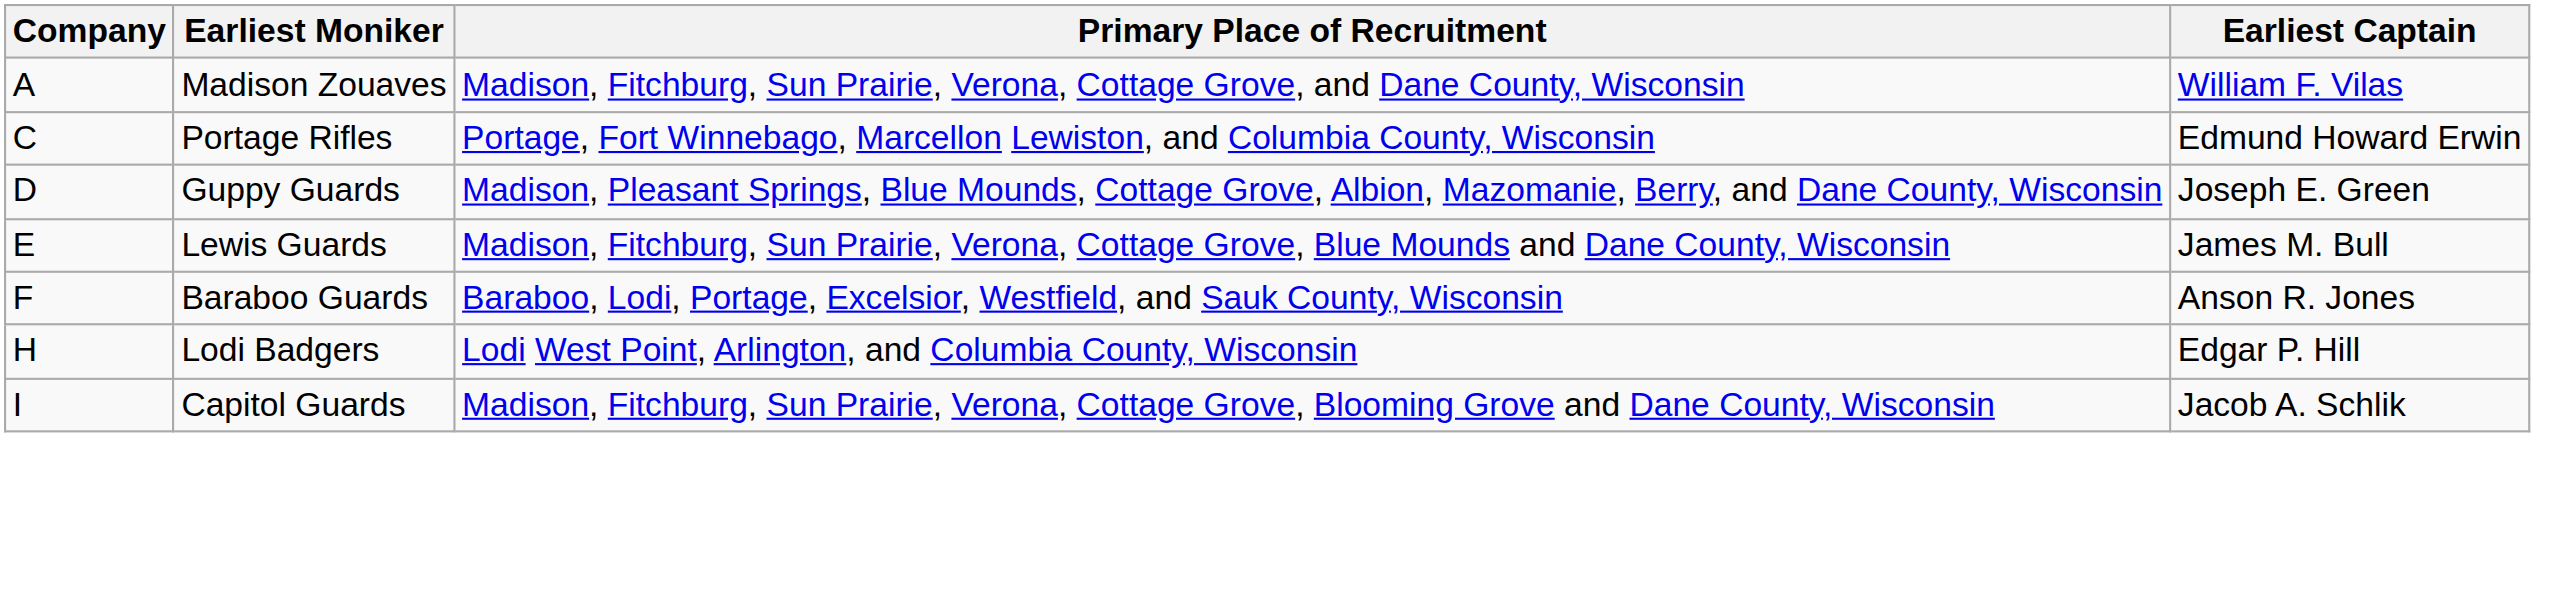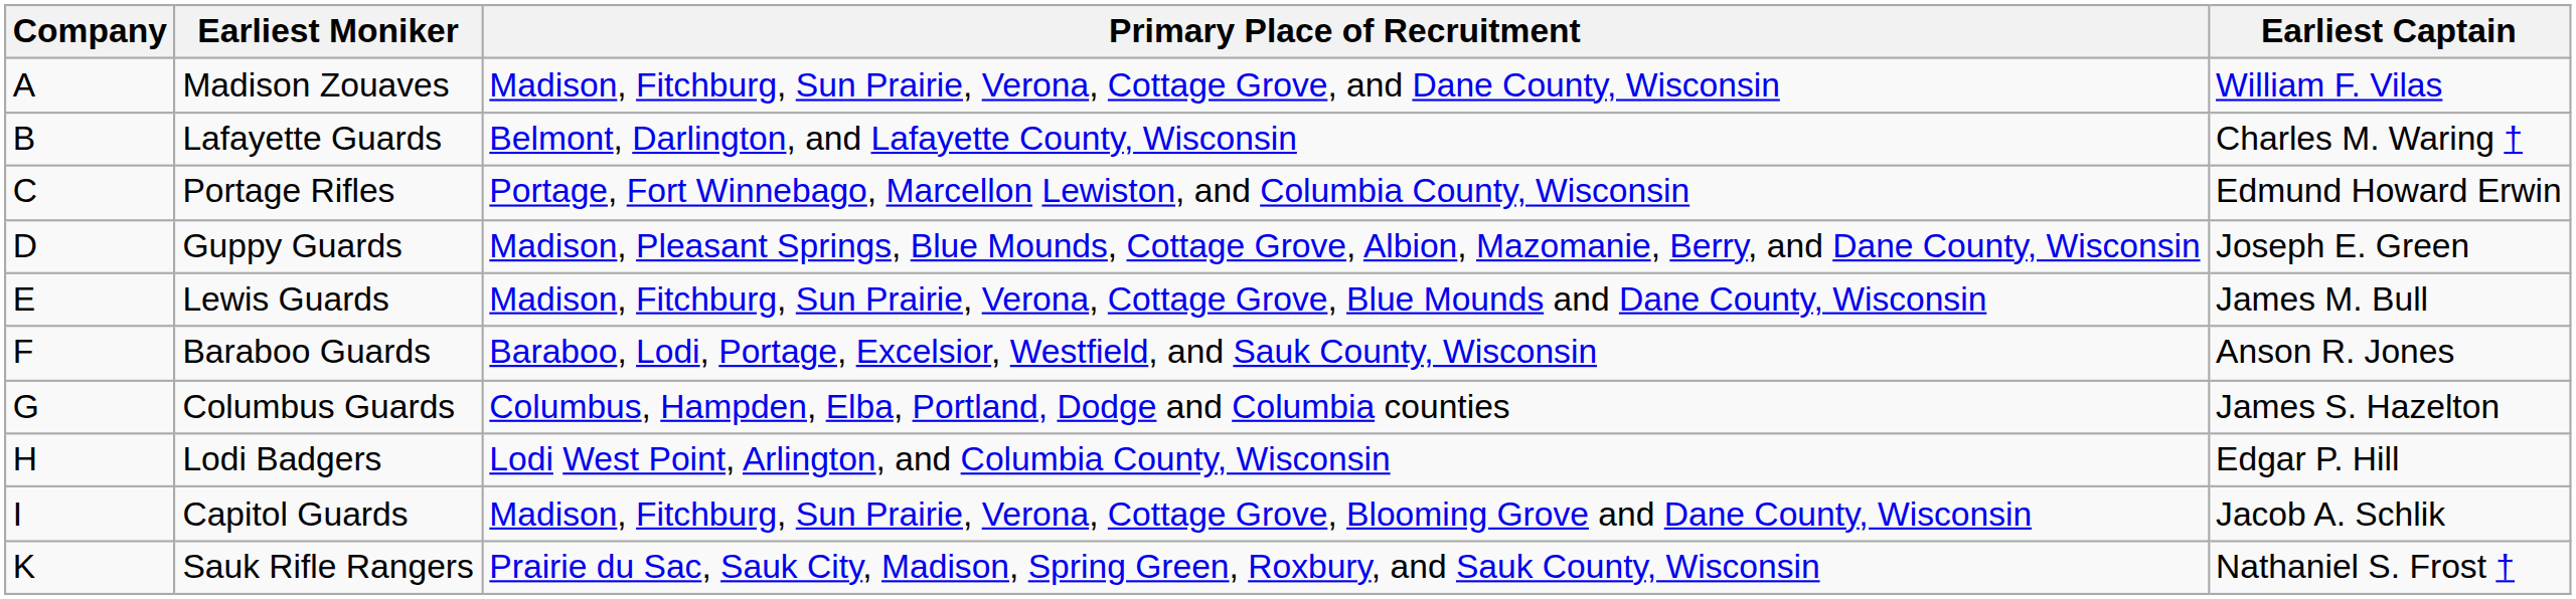+ row: B | Lafayette Guards | Belmont, Darlington, and Lafayette County, Wisconsin | Charles M. Waring †
+ row: G | Columbus Guards | Columbus, Hampden, Elba, Portland, Dodge and Columbia counties | James S. Hazelton
+ row: K | Sauk Rifle Rangers | Prairie du Sac, Sauk City, Madison, Spring Green, Roxbury, and Sauk County, Wisconsin | Nathaniel S. Frost †
